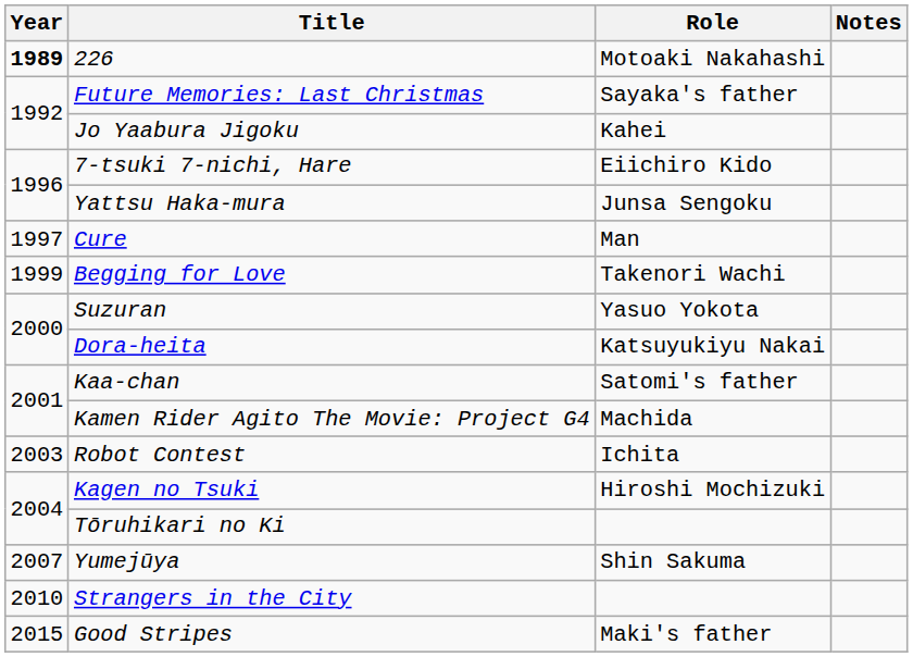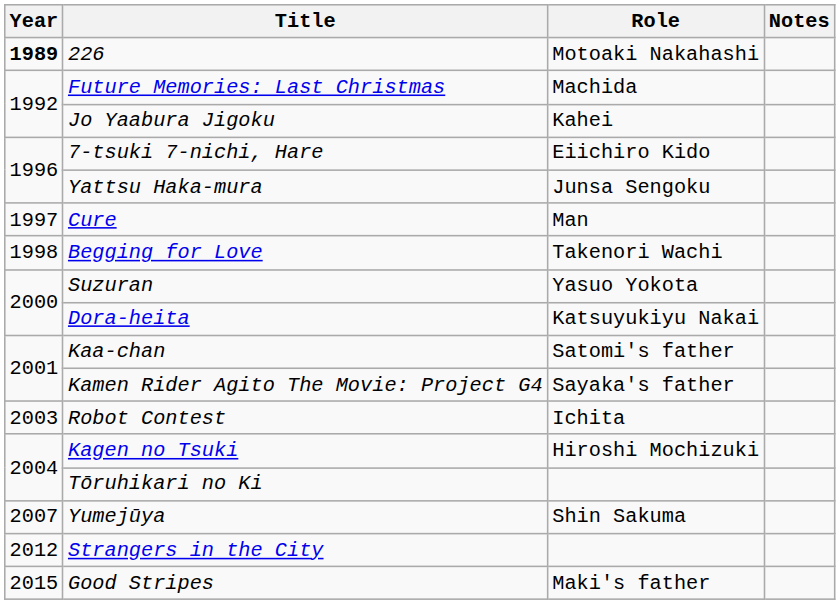Future Memories: Last Christmas | Role: Sayaka's father -> Machida
Begging for Love | Year: 1999 -> 1998
Kamen Rider Agito The Movie: Project G4 | Role: Machida -> Sayaka's father
Strangers in the City | Year: 2010 -> 2012
